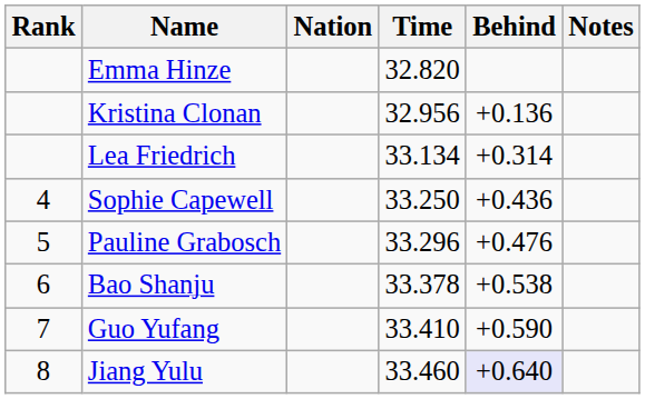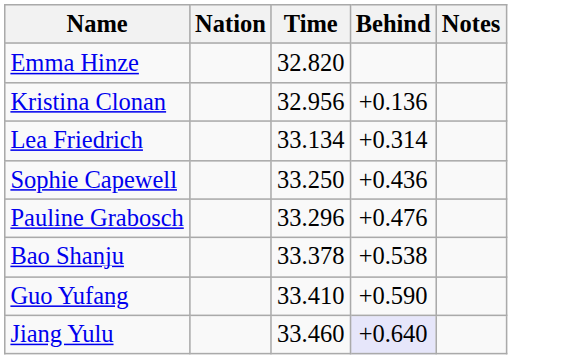- column: Rank | 4 | 5 | 6 | 7 | 8
